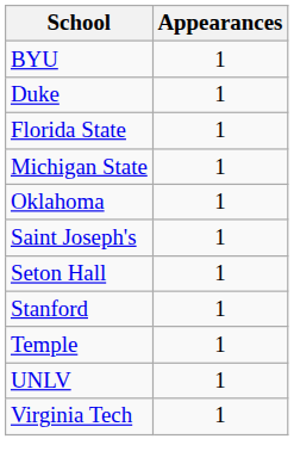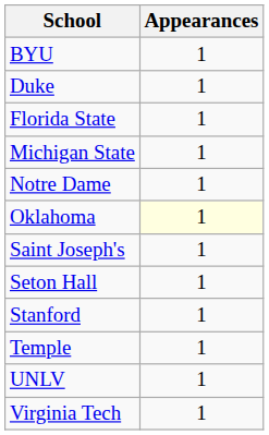+ row: Notre Dame | 1
Oklahoma | Appearances: no background -> lightyellow background
